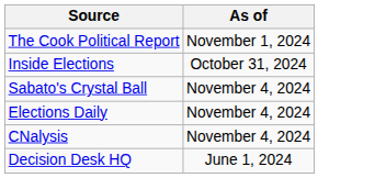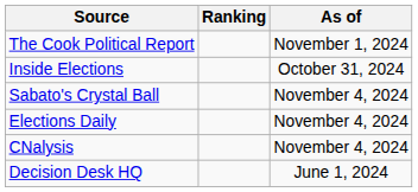+ column: Ranking
